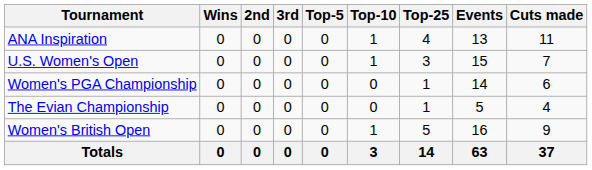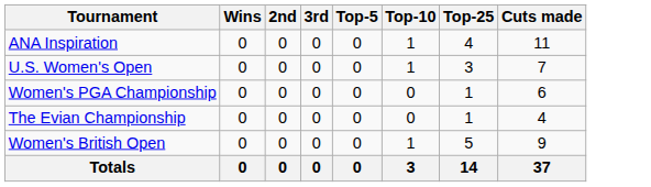- column: Events | 13 | 15 | 14 | 5 | 16 | 63
